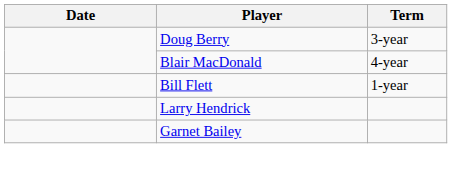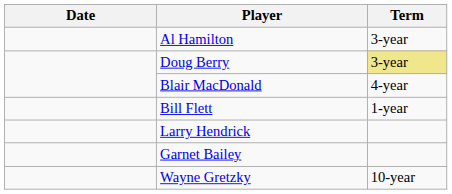+ row: Al Hamilton | 3-year
Doug Berry | Term: no background -> khaki background
+ row: Wayne Gretzky | 10-year
